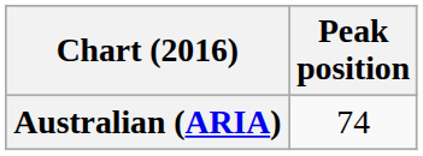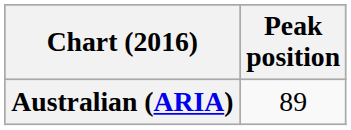Australian (ARIA) | Peak position: 74 -> 89
